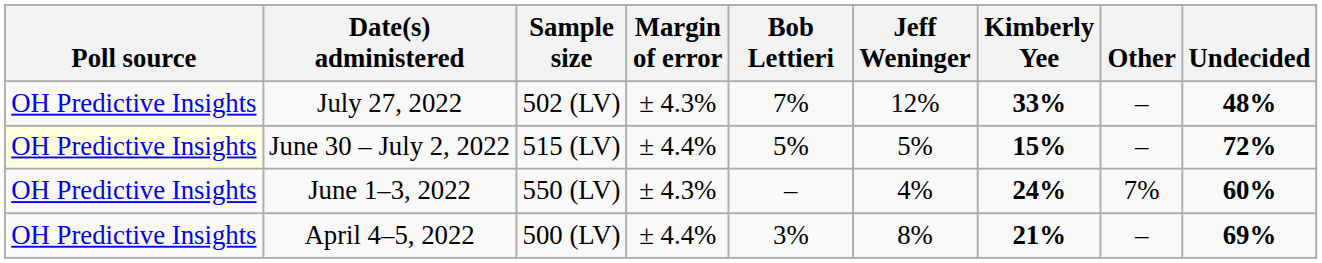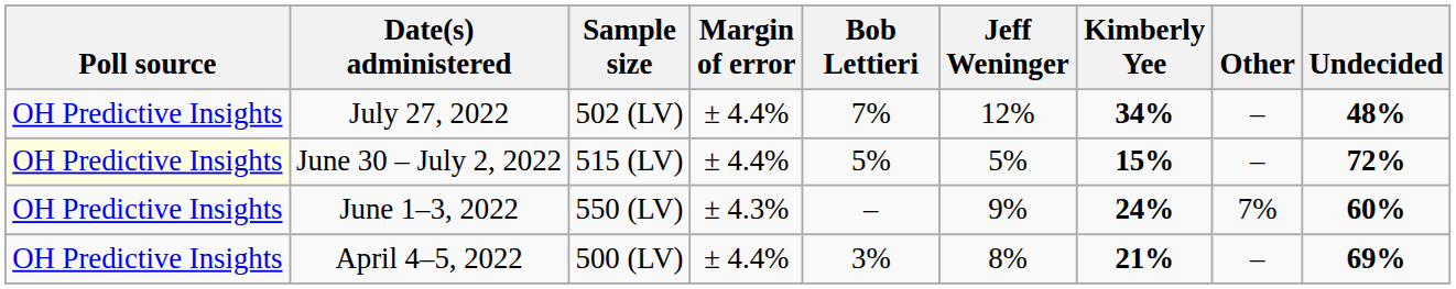July 27, 2022 | Margin of error: ± 4.3% -> ± 4.4%
July 27, 2022 | Kimberly Yee: 33% -> 34%
June 1–3, 2022 | Jeff Weninger: 4% -> 9%
